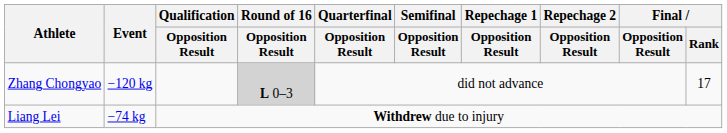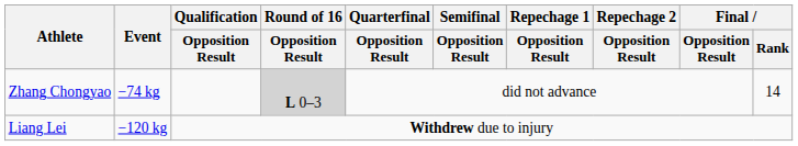Zhang Chongyao | Event: −120 kg -> −74 kg
Zhang Chongyao | Final / Rank: 17 -> 14
Liang Lei | Event: −74 kg -> −120 kg
